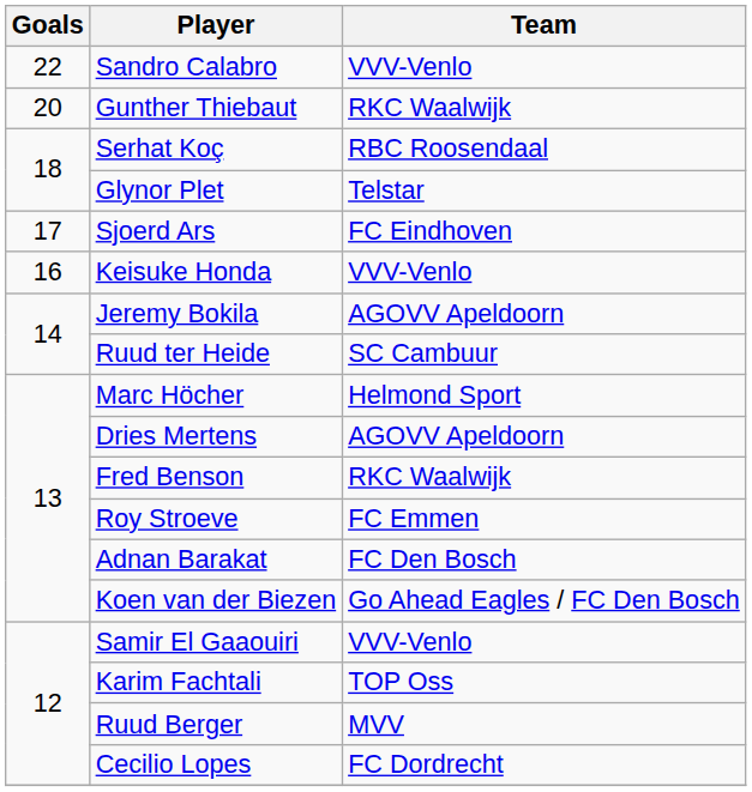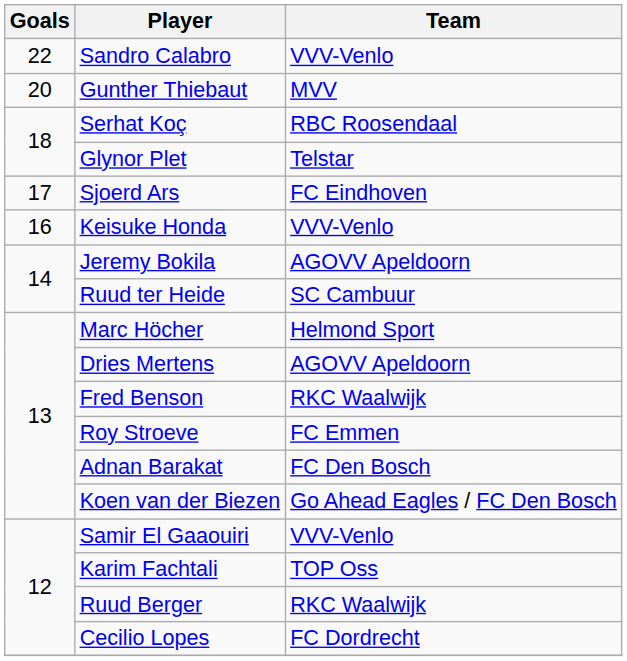Gunther Thiebaut | Team: RKC Waalwijk -> MVV
Ruud Berger | Team: MVV -> RKC Waalwijk
